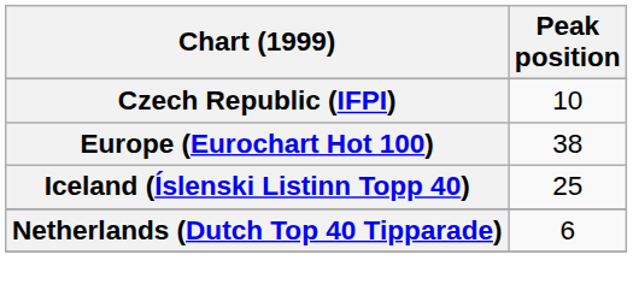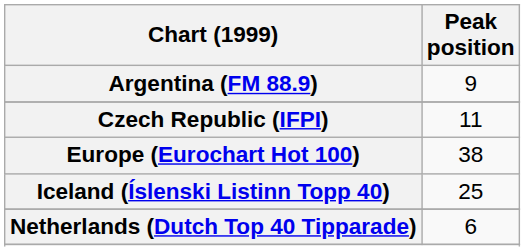+ row: Argentina (FM 88.9) | 9
Czech Republic (IFPI) | Peak position: 10 -> 11
